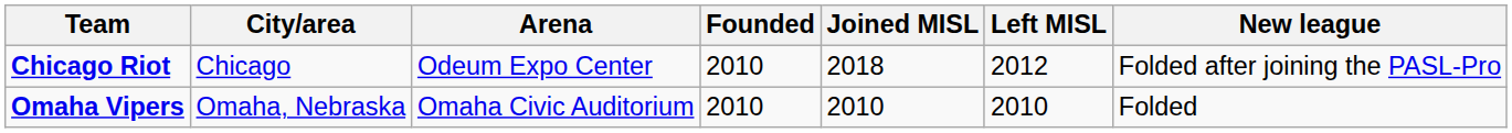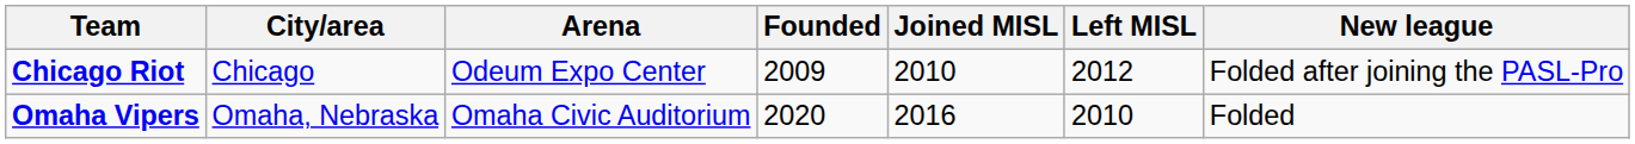Chicago Riot | Founded: 2010 -> 2009
Chicago Riot | Joined MISL: 2018 -> 2010
Omaha Vipers | Founded: 2010 -> 2020
Omaha Vipers | Joined MISL: 2010 -> 2016
